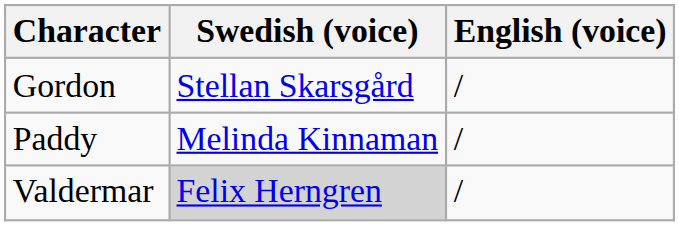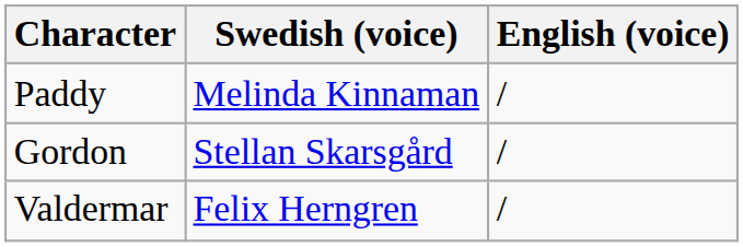rows swapped: Gordon <-> Paddy
Valdermar | Swedish (voice): lightgrey background -> no background
